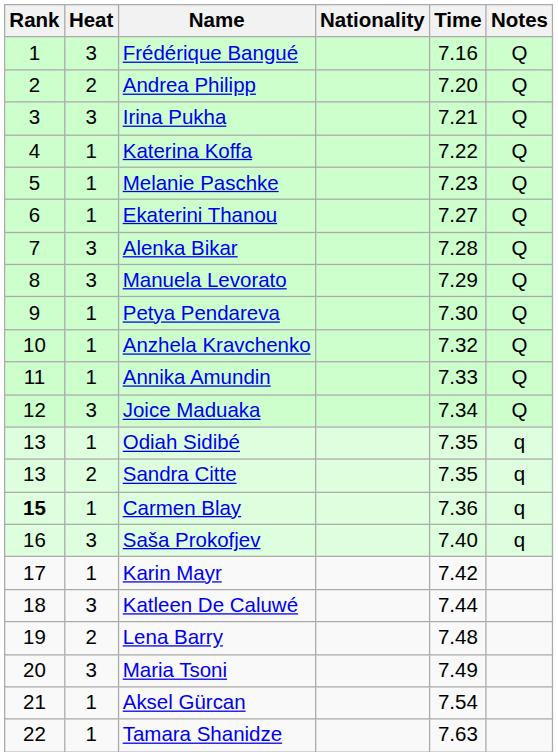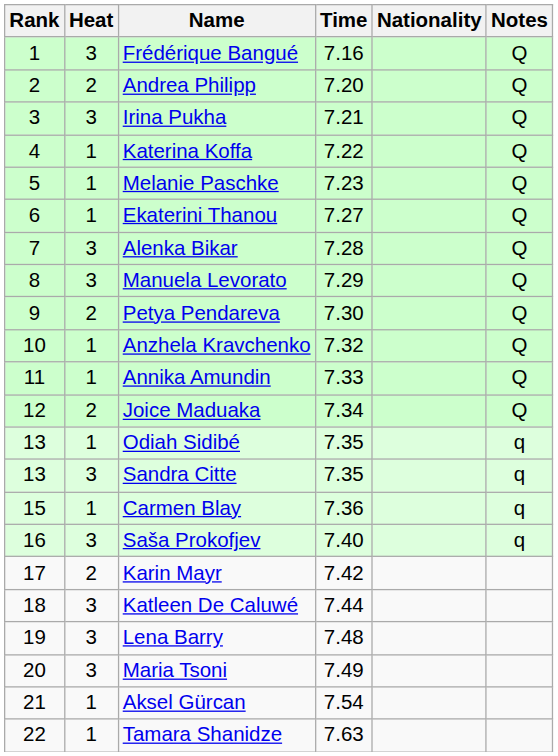columns swapped: Nationality <-> Time
Petya Pendareva | Heat: 1 -> 2
Joice Maduaka | Heat: 3 -> 2
Sandra Citte | Heat: 2 -> 3
Carmen Blay | Rank: bold -> normal
Karin Mayr | Heat: 1 -> 2
Lena Barry | Heat: 2 -> 3
